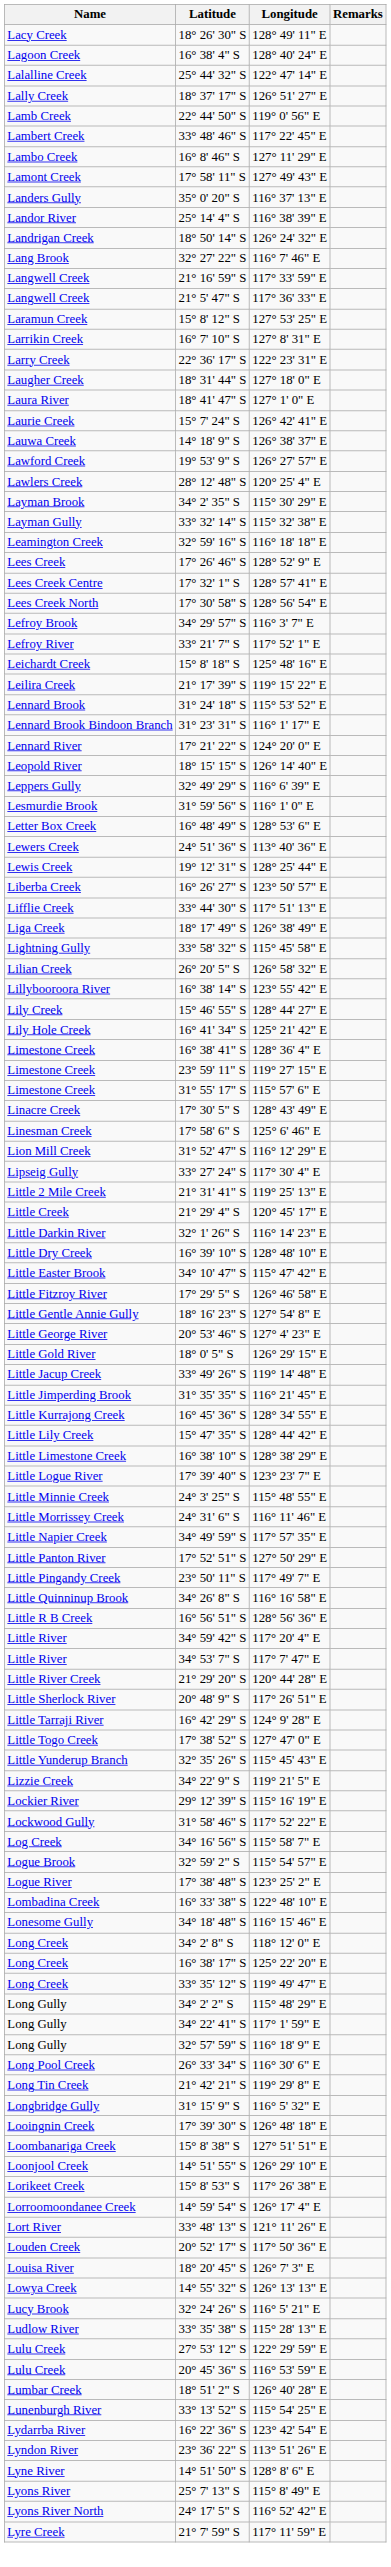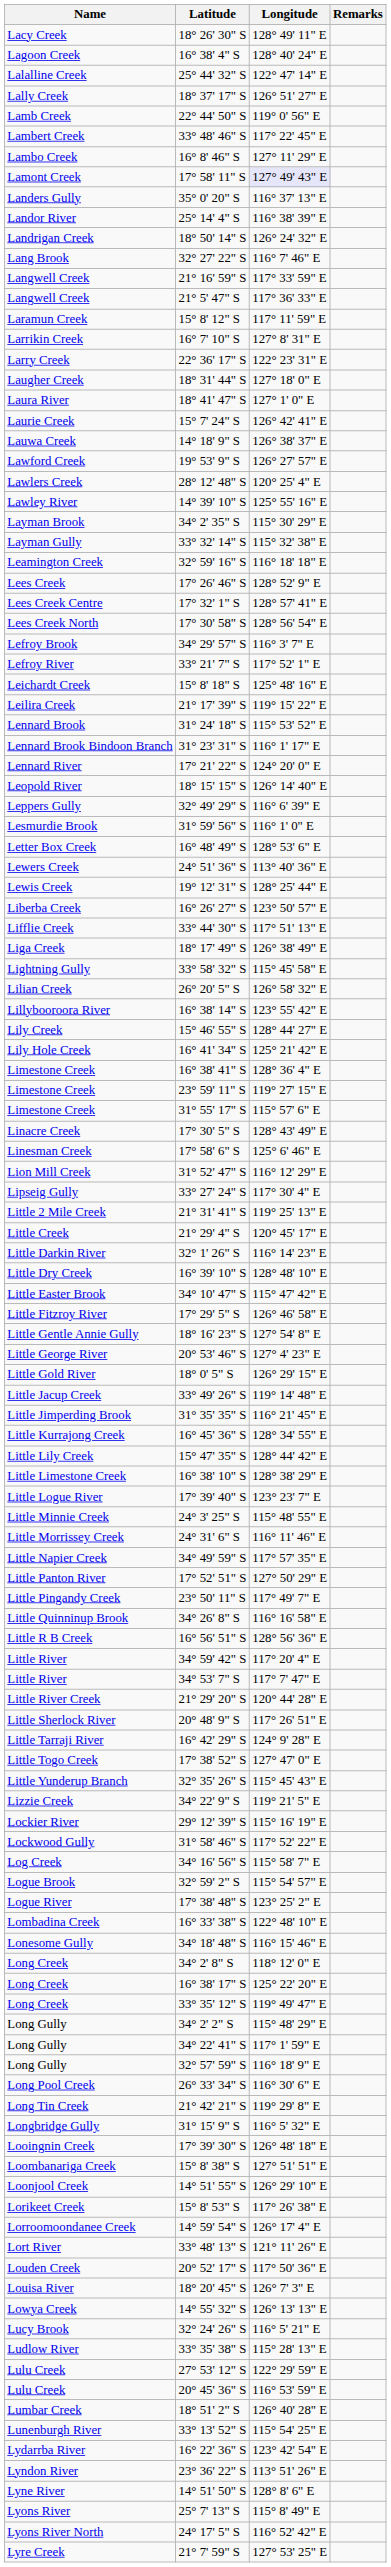Lamont Creek | Longitude: no background -> lavender background
Laramun Creek | Longitude: 127° 53' 25" E -> 117° 11' 59" E
+ row: Lawley River | 14° 39' 10" S | 125° 55' 16" E
Lyre Creek | Longitude: 117° 11' 59" E -> 127° 53' 25" E
